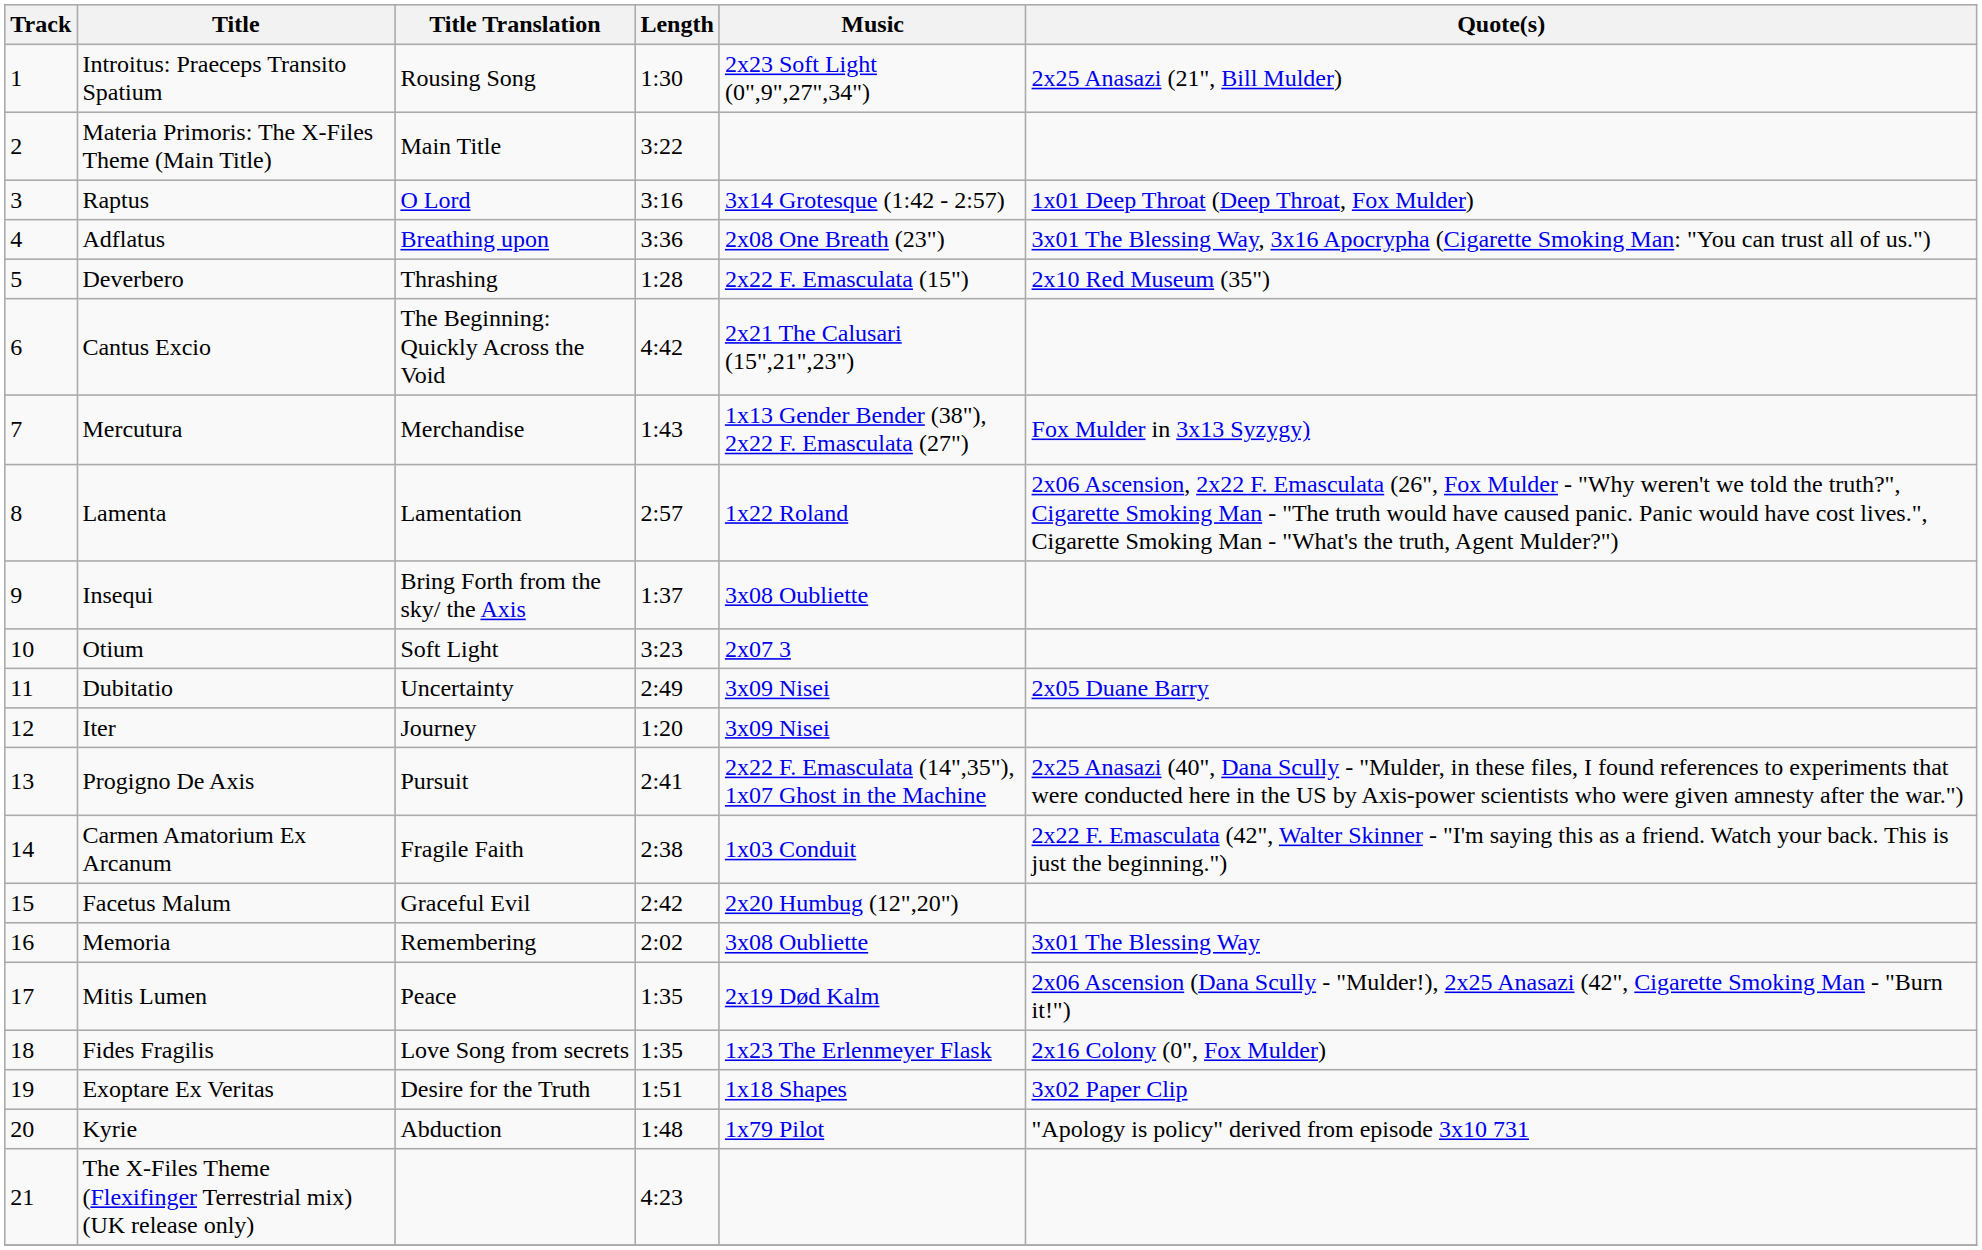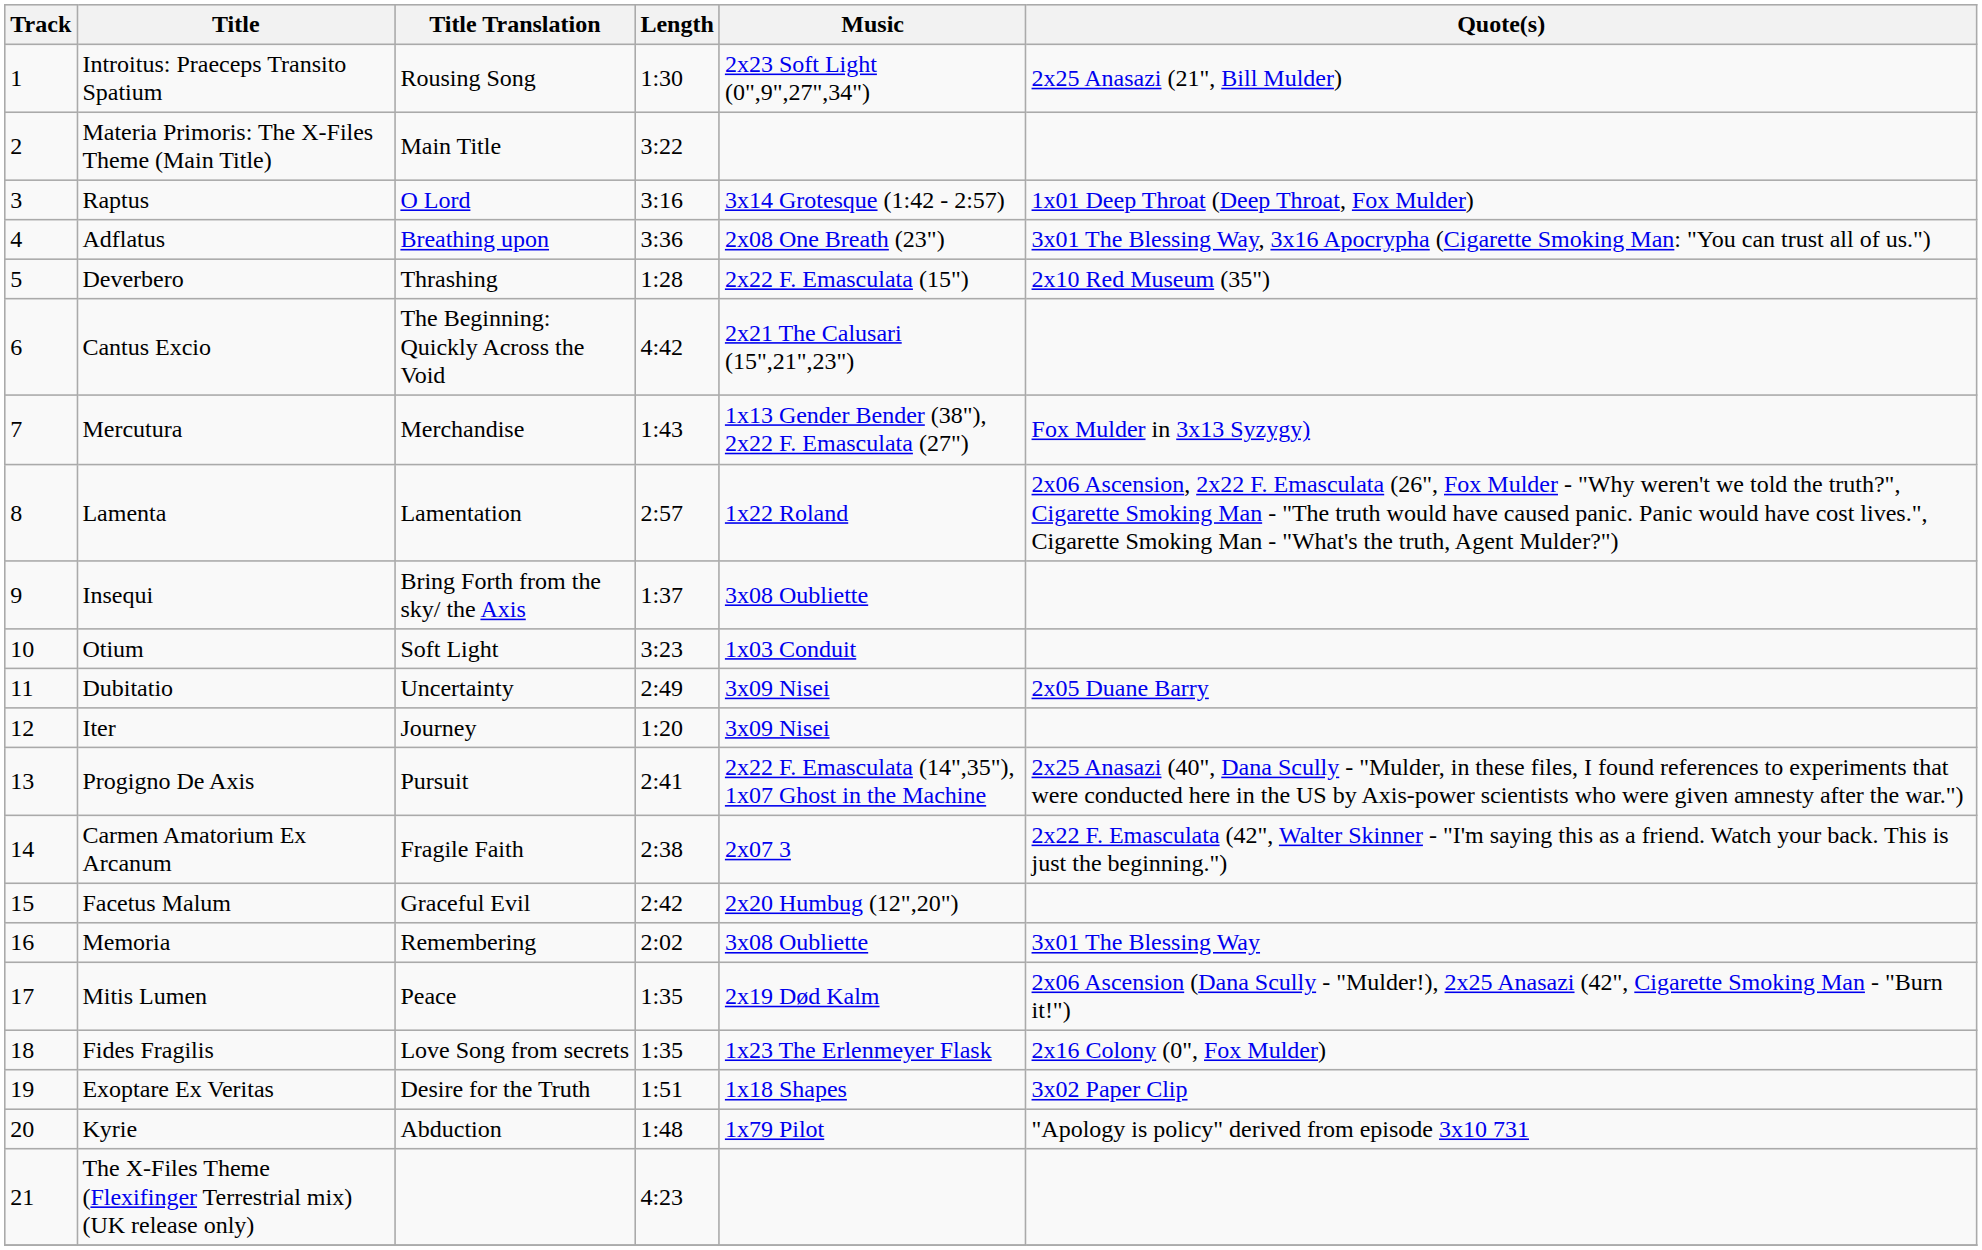Otium | Music: 2x07 3 -> 1x03 Conduit
Carmen Amatorium Ex Arcanum | Music: 1x03 Conduit -> 2x07 3
